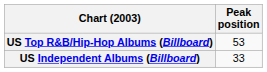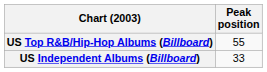US Top R&B/Hip-Hop Albums (Billboard) | Peak position: 53 -> 55
